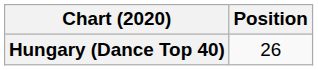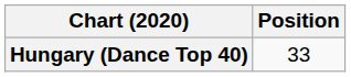Hungary (Dance Top 40) | Position: 26 -> 33
